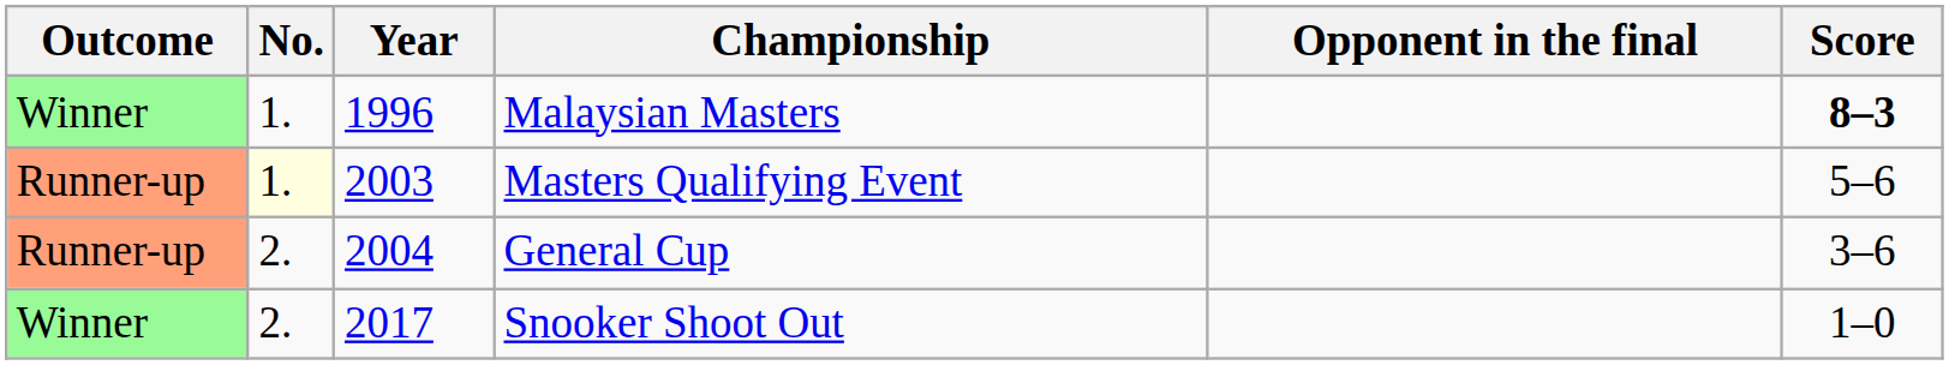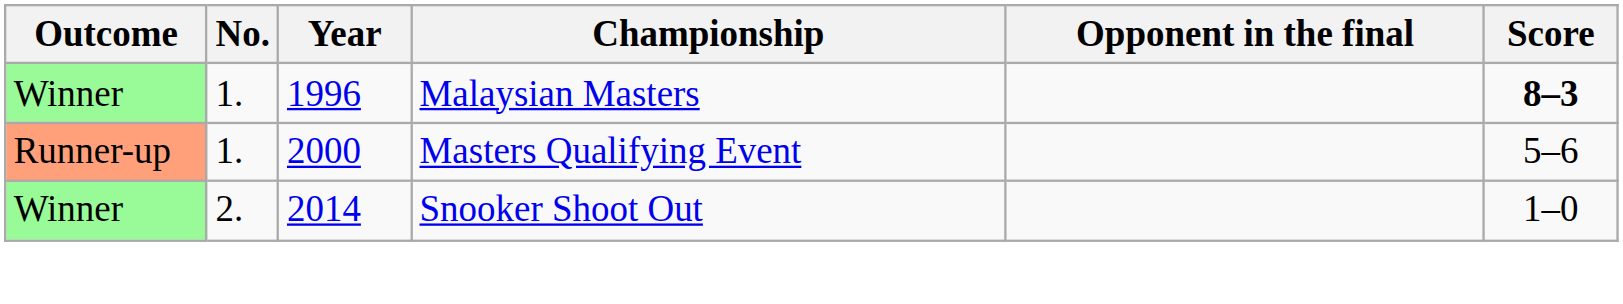Masters Qualifying Event | No.: lightyellow background -> no background
Masters Qualifying Event | Year: 2003 -> 2000
- row: Runner-up | 2. | 2004 | General Cup | 3–6
Snooker Shoot Out | Year: 2017 -> 2014
